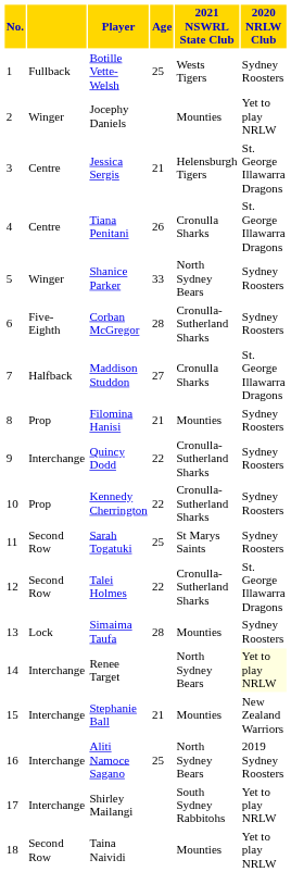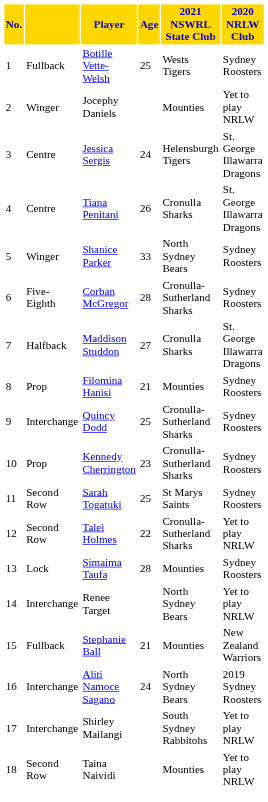Jessica Sergis | Age: 21 -> 24
Quincy Dodd | Age: 22 -> 25
Kennedy Cherrington | Age: 22 -> 23
Talei Holmes | 2020 NRLW Club: St. George Illawarra Dragons -> Yet to play NRLW
Renee Target | 2020 NRLW Club: lightyellow background -> no background
Stephanie Ball | column 2: Interchange -> Fullback
Aliti Namoce Sagano | Age: 25 -> 24
